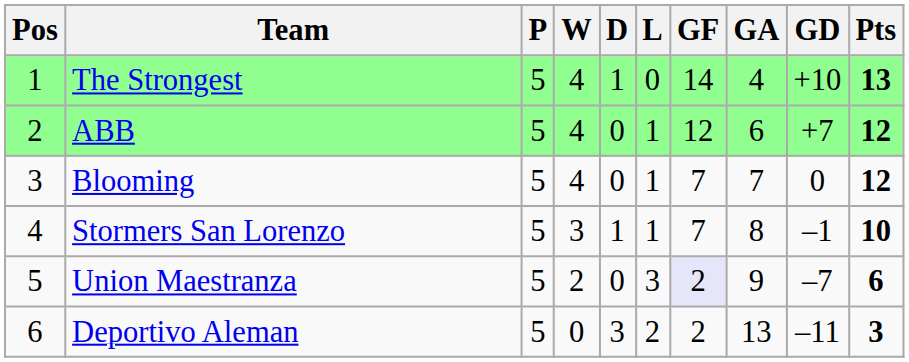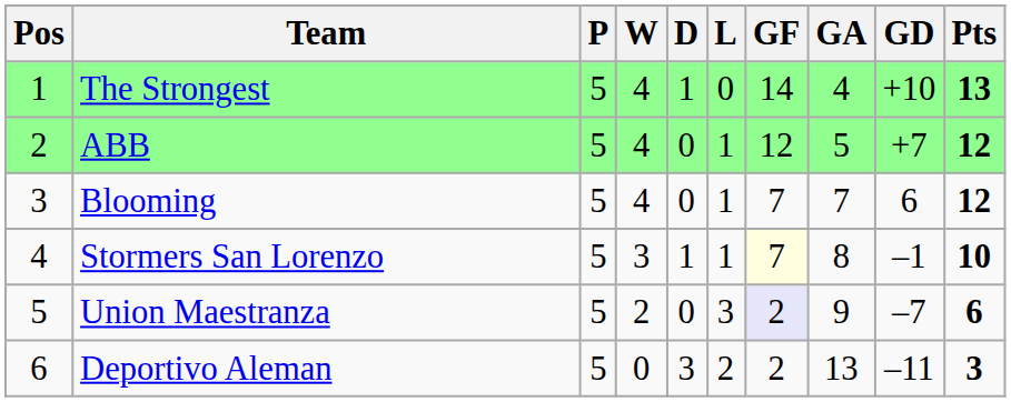ABB | GA: 6 -> 5
Blooming | GD: 0 -> 6
Stormers San Lorenzo | GF: no background -> lightyellow background
